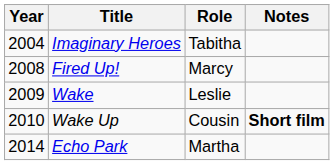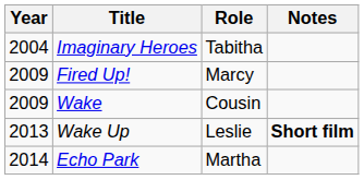Fired Up! | Year: 2008 -> 2009
Wake | Role: Leslie -> Cousin
Wake Up | Year: 2010 -> 2013
Wake Up | Role: Cousin -> Leslie
